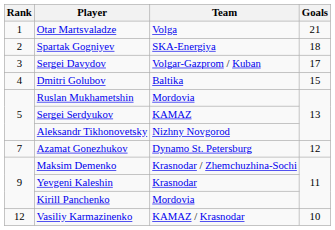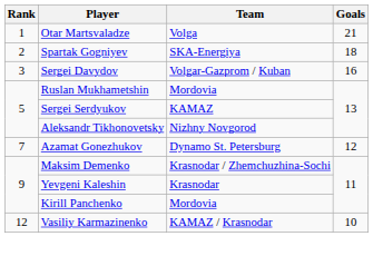Sergei Davydov | Goals: 17 -> 16
- row: 4 | Dmitri Golubov | Baltika | 15
